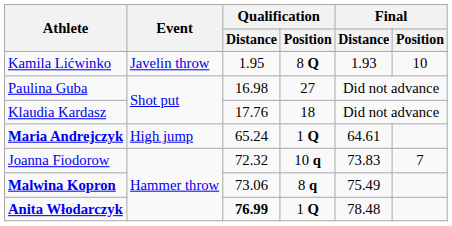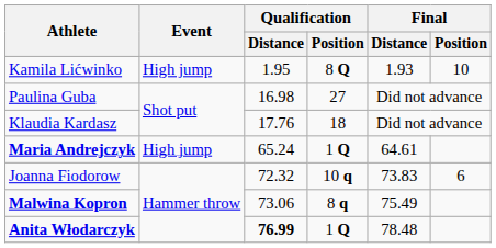Kamila Lićwinko | Event: Javelin throw -> High jump
Joanna Fiodorow | Final / Position: 7 -> 6
